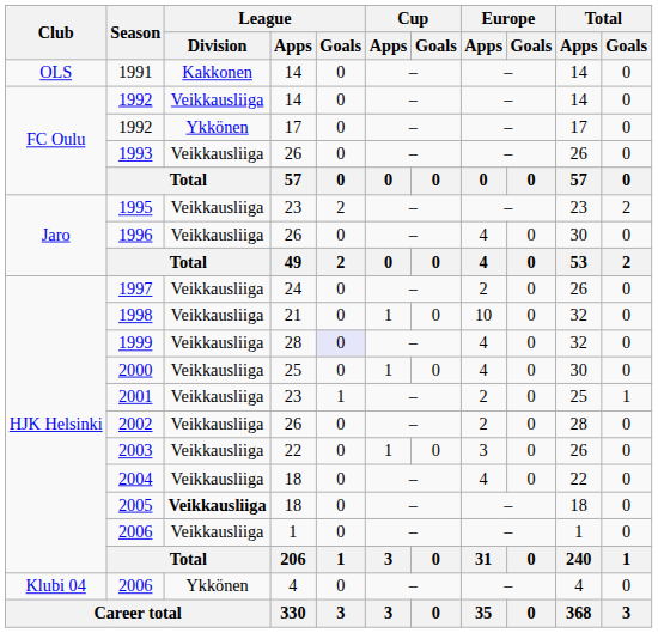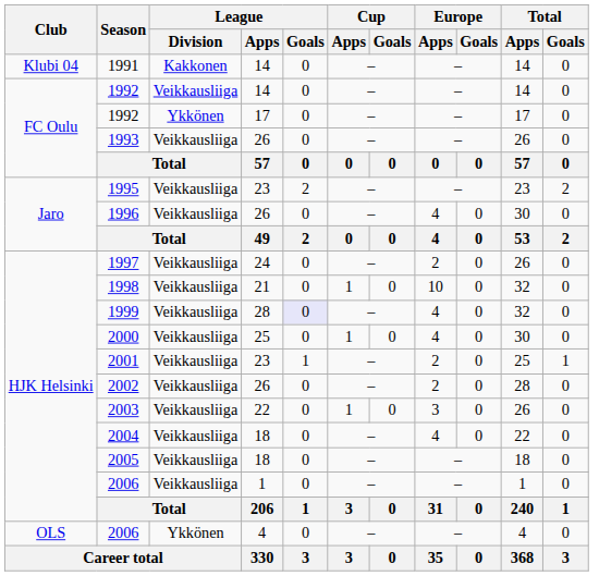1991 | Club: OLS -> Klubi 04
2005 | League / Division: bold -> normal
2006 / 4 | Club: Klubi 04 -> OLS
